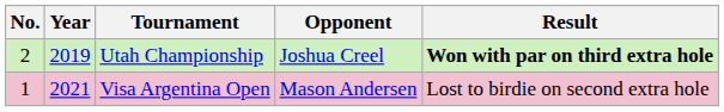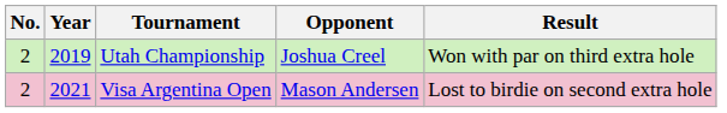Utah Championship | Result: bold -> normal
Visa Argentina Open | No.: 1 -> 2
